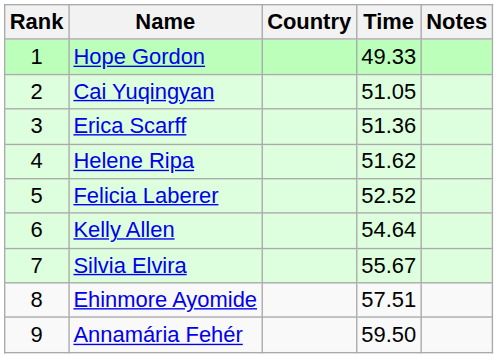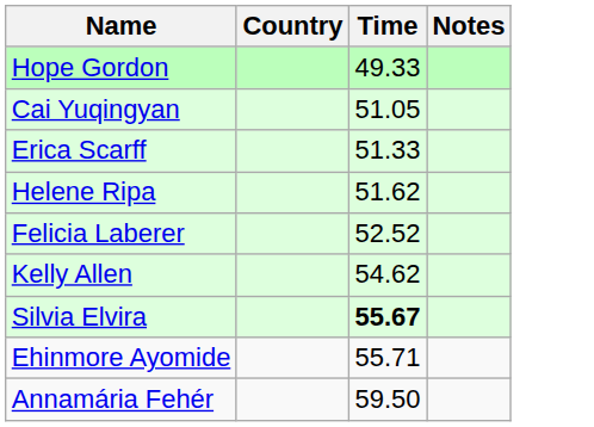- column: Rank | 1 | 2 | 3 | 4 | 5 | 6 | 7 | 8 | 9
Erica Scarff | Time: 51.36 -> 51.33
Kelly Allen | Time: 54.64 -> 54.62
Silvia Elvira | Time: normal -> bold
Ehinmore Ayomide | Time: 57.51 -> 55.71
